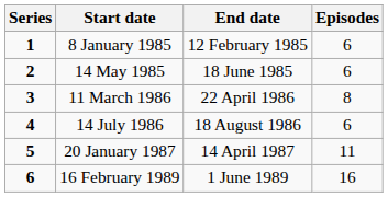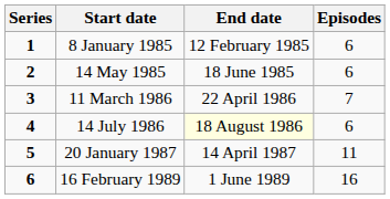11 March 1986 | Episodes: 8 -> 7
14 July 1986 | End date: no background -> lightyellow background
